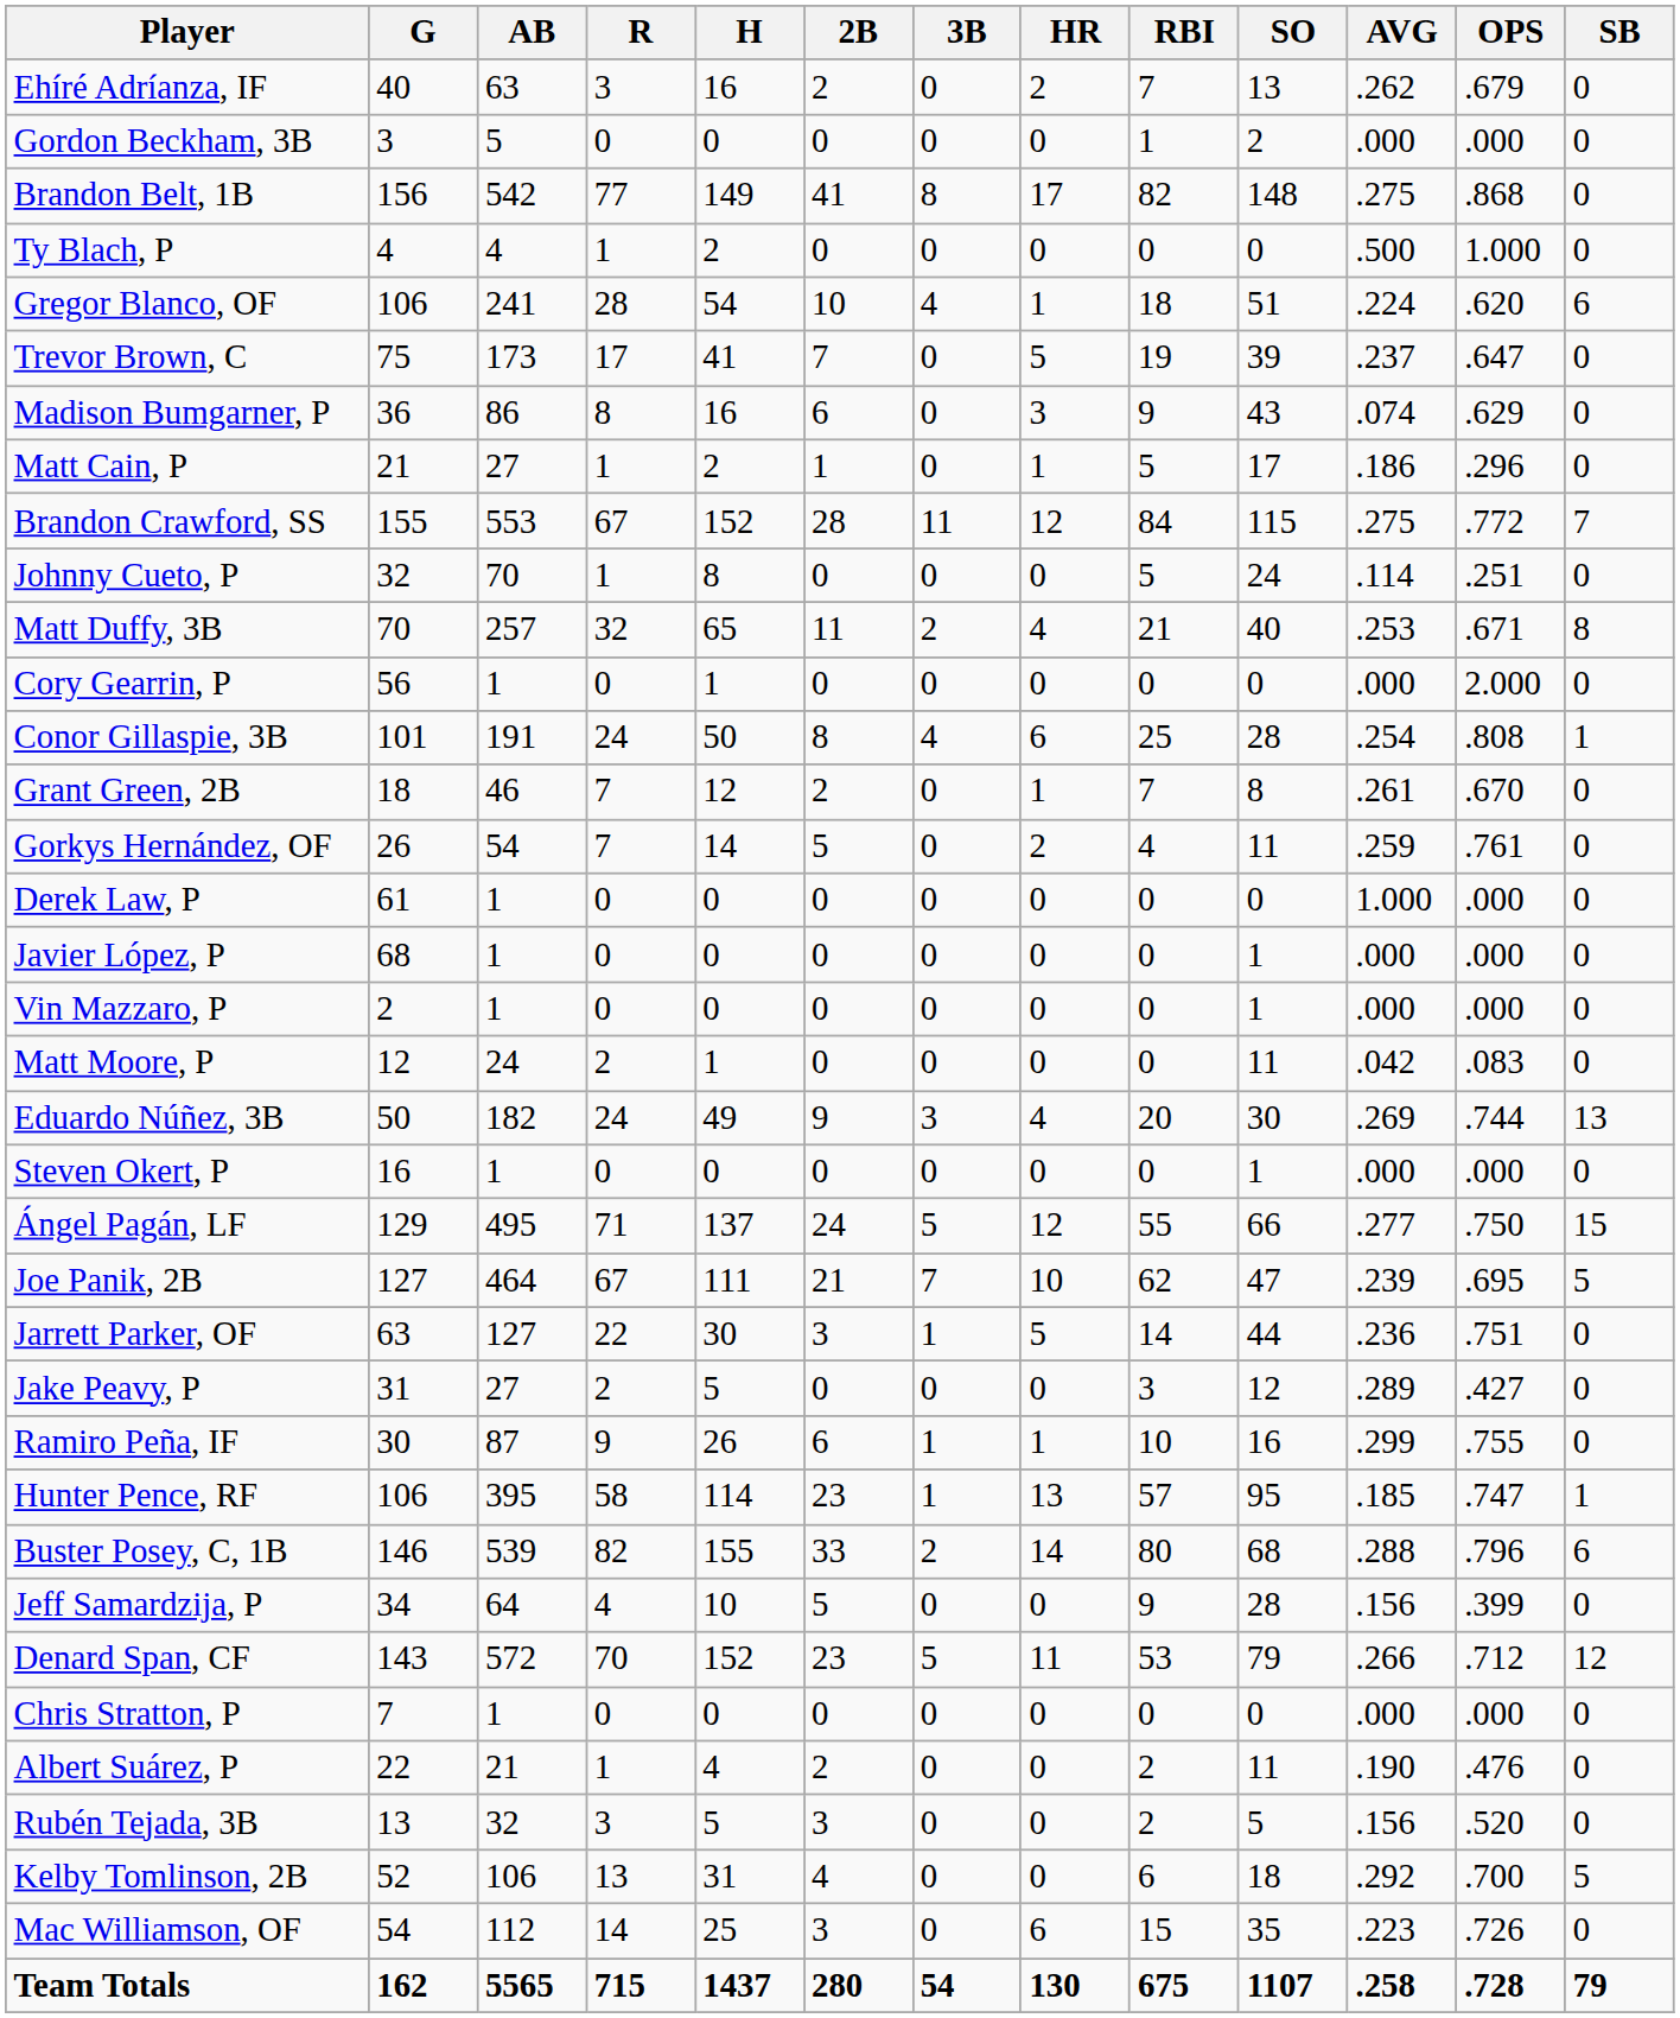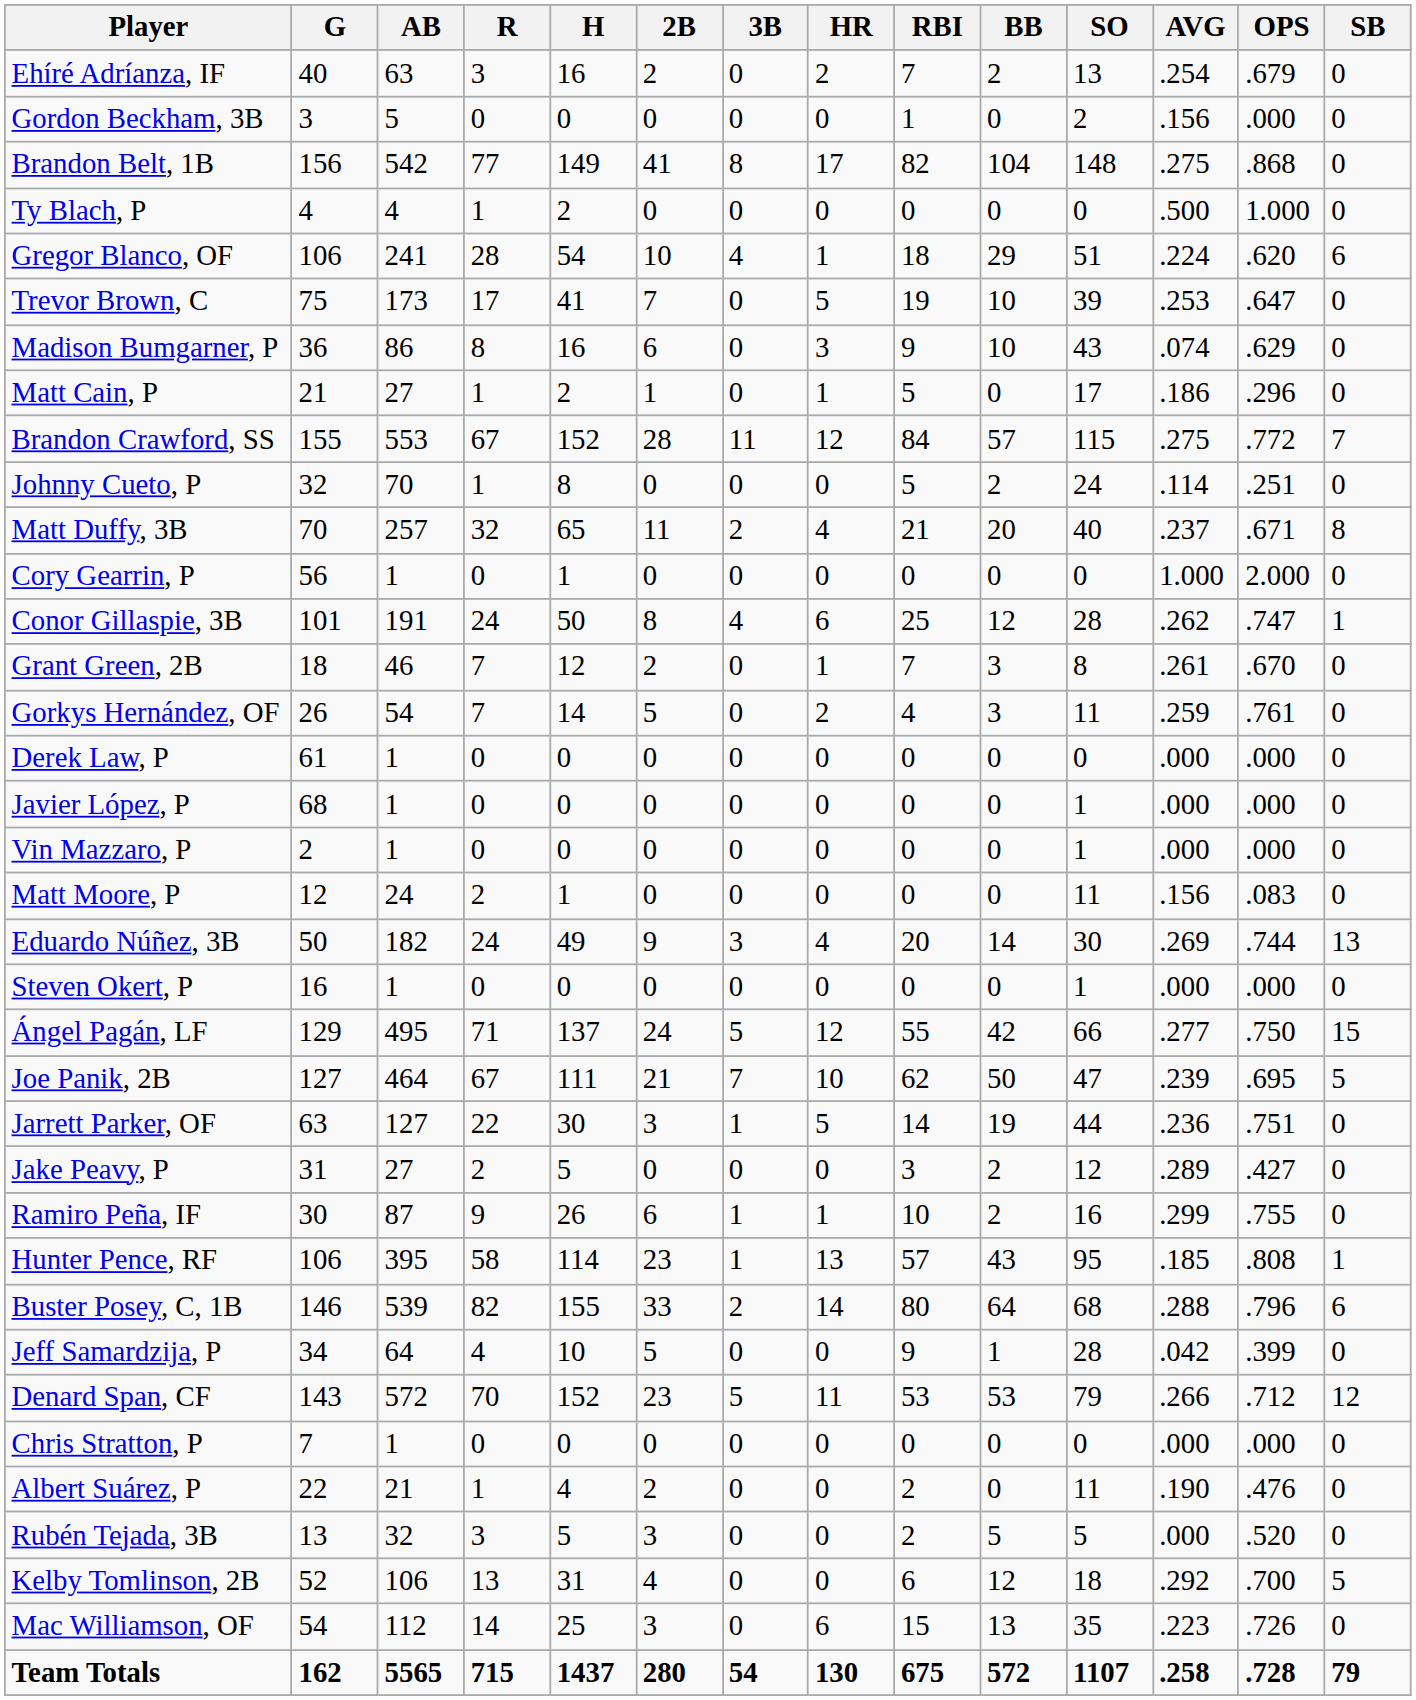+ column: BB | 2 | 0 | 104 | 0 | 29 | 10 | 10 | 0 | 57 | 2 | 20 | 0 | 12 | 3 | 3 | 0 | 0 | 0 | 0 | 14 | 0 | 42 | 50 | 19 | 2 | 2 | 43 | 64 | 1 | 53 | 0 | 0 | 5 | 12 | 13 | 572
Ehíré Adríanza, IF | AVG: .262 -> .254
Gordon Beckham, 3B | AVG: .000 -> .156
Trevor Brown, C | AVG: .237 -> .253
Matt Duffy, 3B | AVG: .253 -> .237
Cory Gearrin, P | AVG: .000 -> 1.000
Conor Gillaspie, 3B | AVG: .254 -> .262
Conor Gillaspie, 3B | OPS: .808 -> .747
Derek Law, P | AVG: 1.000 -> .000
Matt Moore, P | AVG: .042 -> .156
Hunter Pence, RF | OPS: .747 -> .808
Jeff Samardzija, P | AVG: .156 -> .042
Rubén Tejada, 3B | AVG: .156 -> .000
